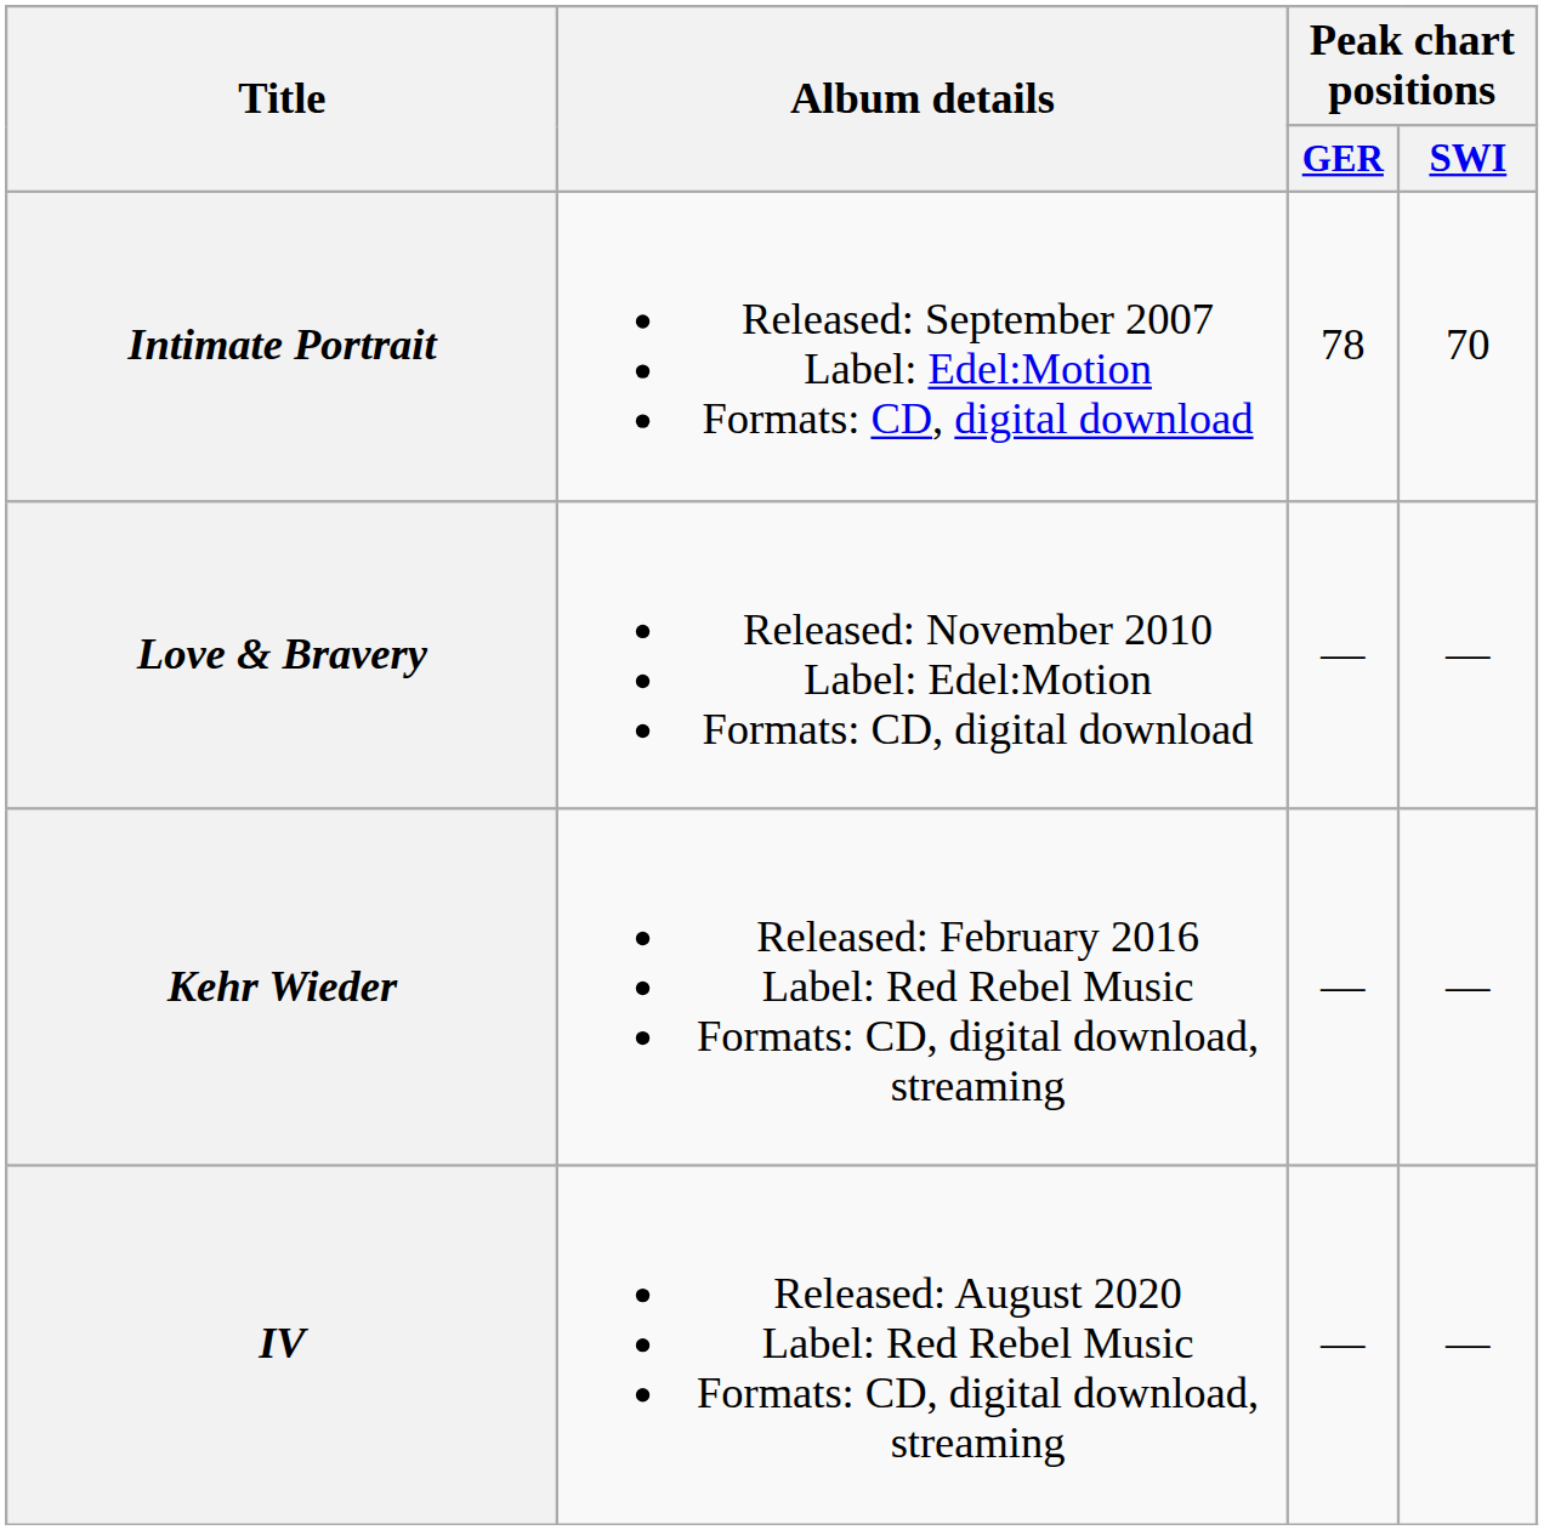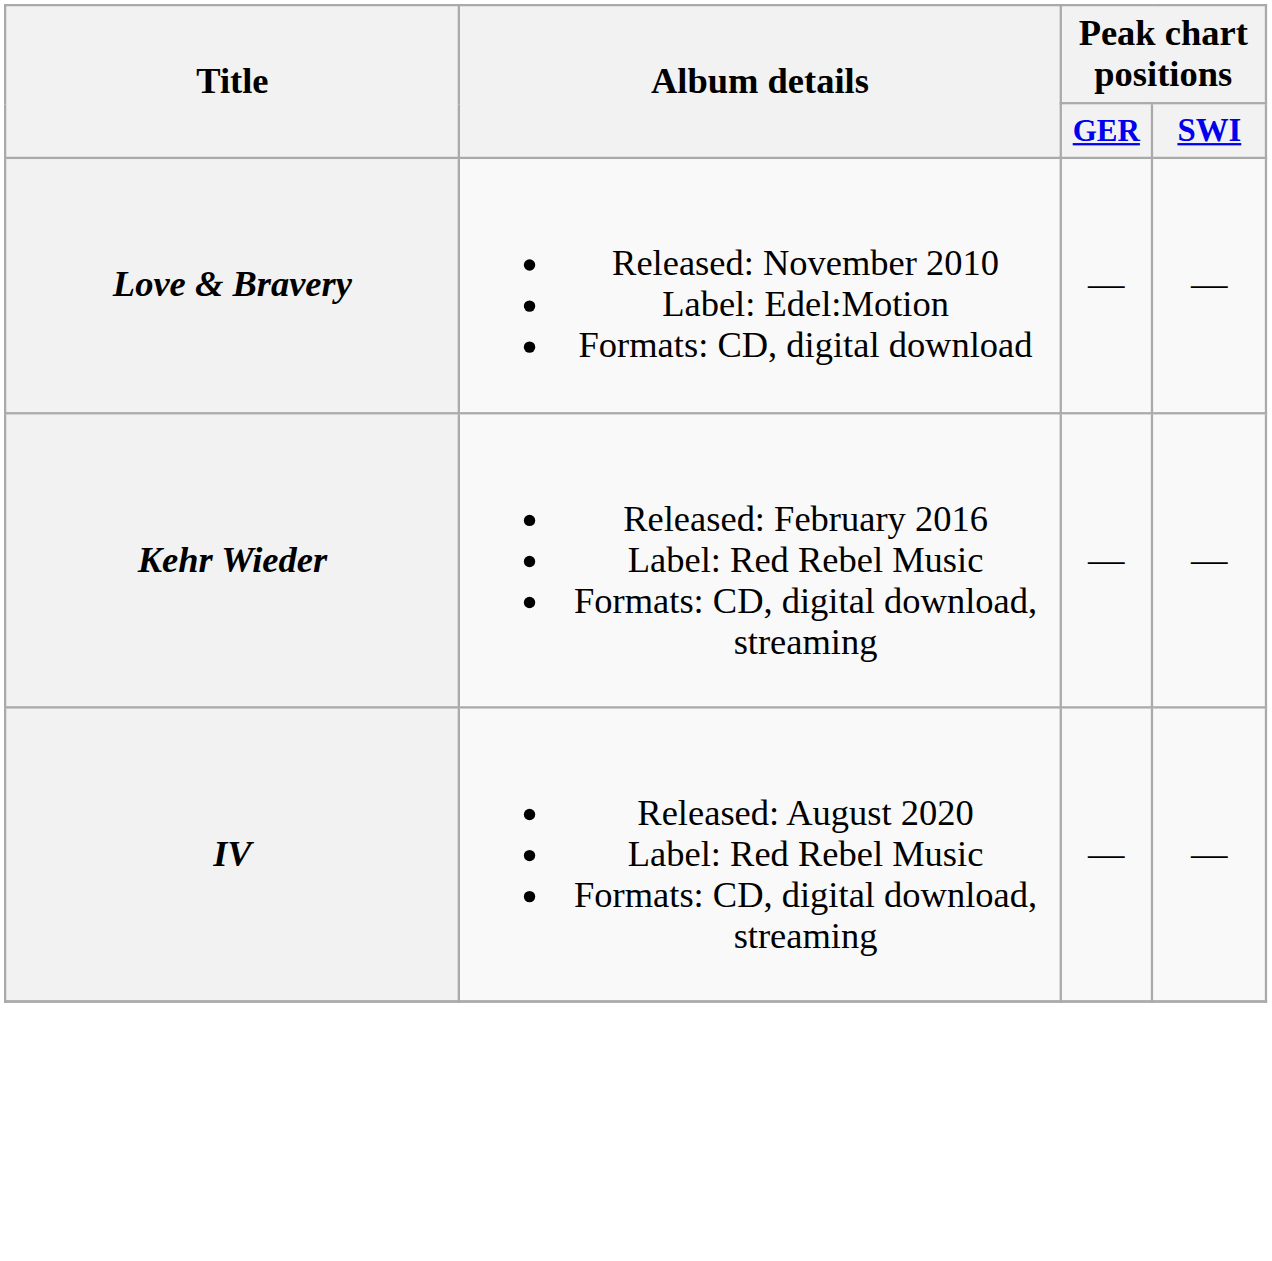- row: Intimate Portrait | Released: September 2007 Label: Edel:Motion Formats: CD, digital download | 78 | 70
